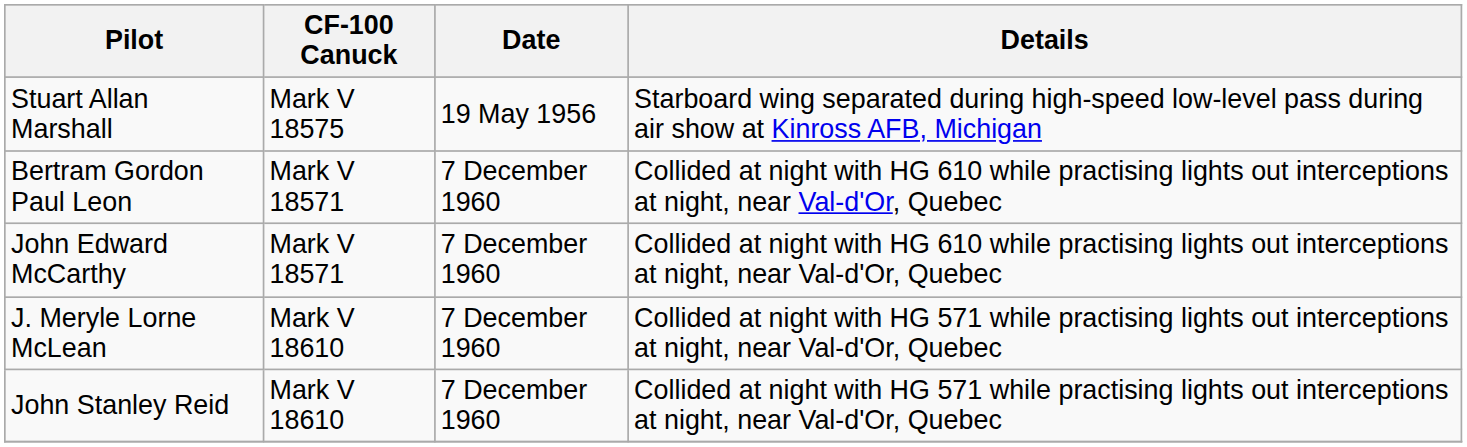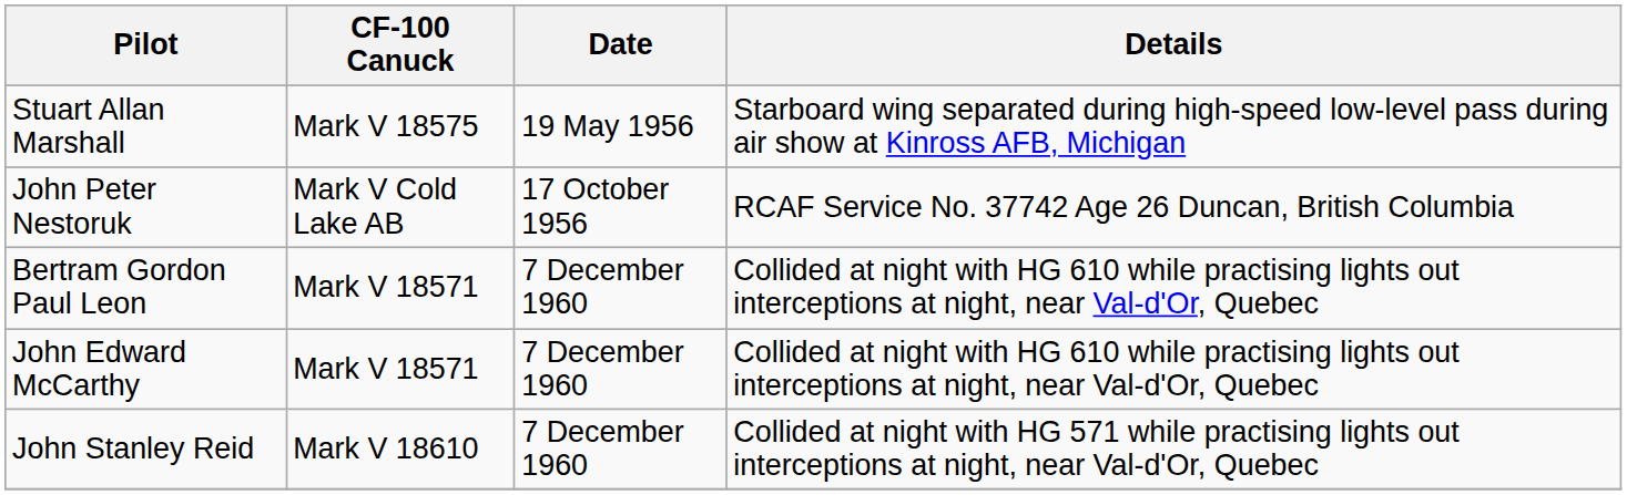+ row: John Peter Nestoruk | Mark V Cold Lake AB | 17 October 1956 | RCAF Service No. 37742 Age 26 Duncan, British Columbia
- row: J. Meryle Lorne McLean | Mark V 18610 | 7 December 1960 | Collided at night with HG 571 while practising lights out interceptions at night, near Val-d'Or, Quebec
